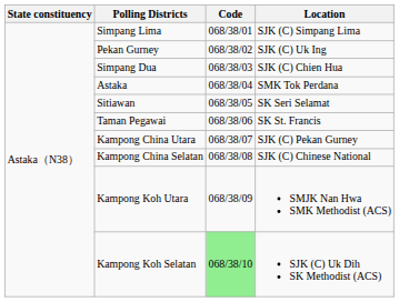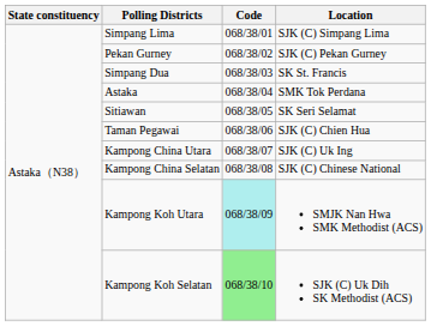Pekan Gurney | Location: SJK (C) Uk Ing -> SJK (C) Pekan Gurney
Simpang Dua | Location: SJK (C) Chien Hua -> SK St. Francis
Taman Pegawai | Location: SK St. Francis -> SJK (C) Chien Hua
Kampong China Utara | Location: SJK (C) Pekan Gurney -> SJK (C) Uk Ing
Kampong Koh Utara | Code: no background -> paleturquoise background
